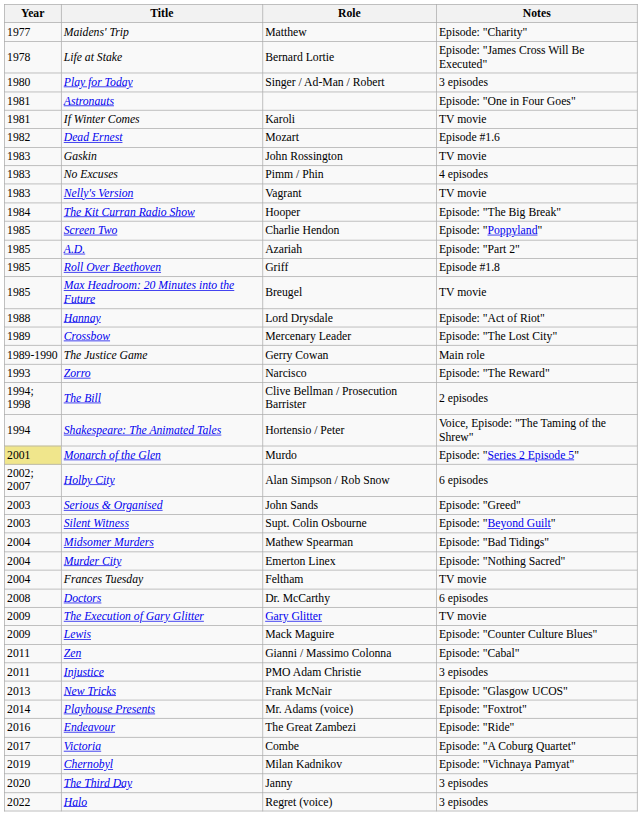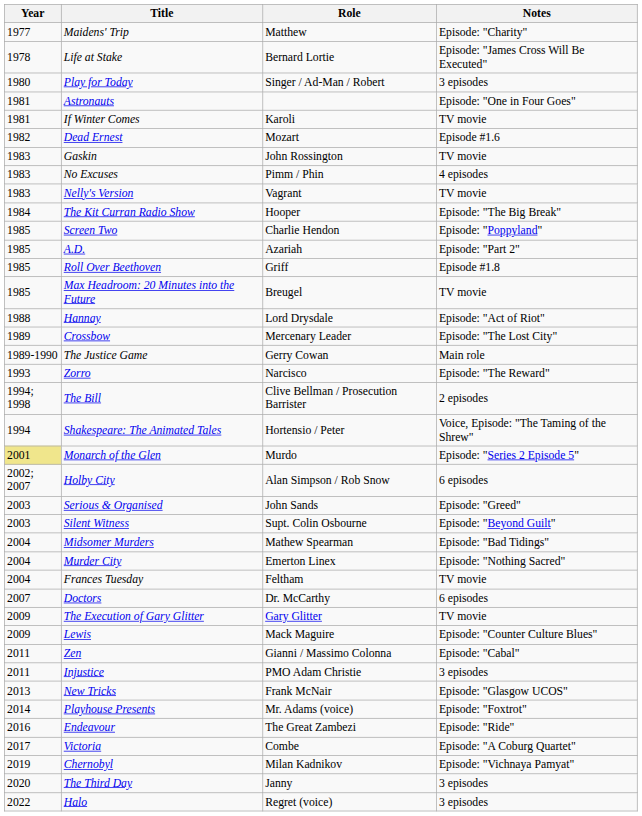Doctors | Year: 2008 -> 2007
